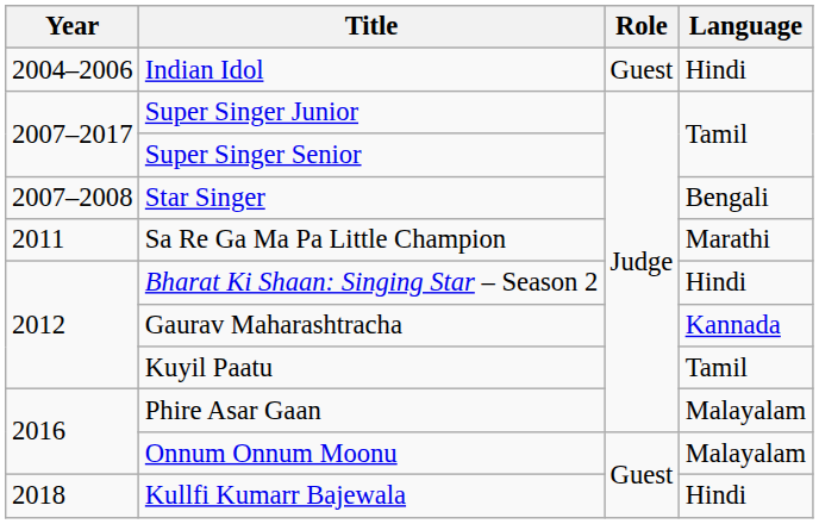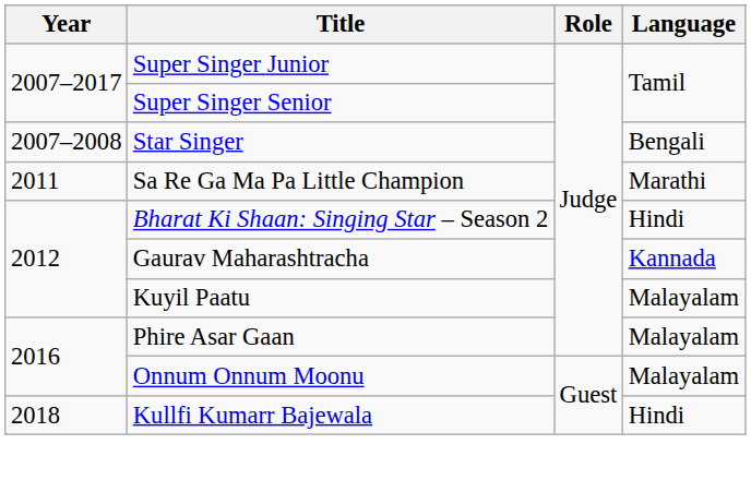- row: 2004–2006 | Indian Idol | Guest | Hindi
Kuyil Paatu | Language: Tamil -> Malayalam
